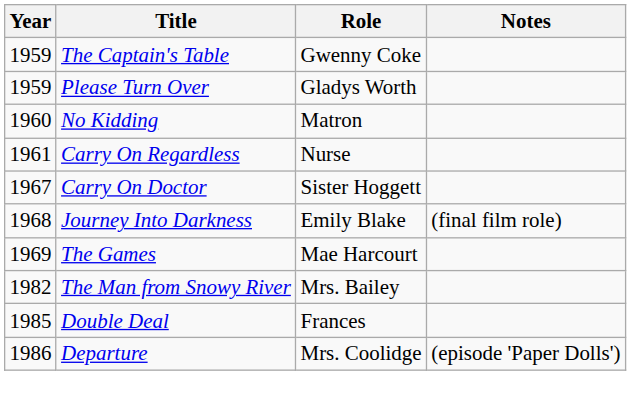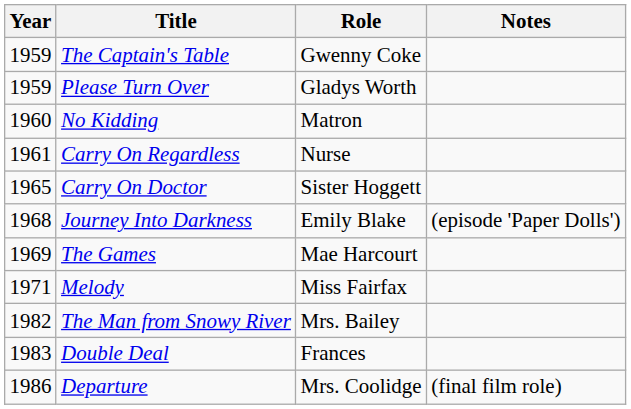Carry On Doctor | Year: 1967 -> 1965
Journey Into Darkness | Notes: (final film role) -> (episode 'Paper Dolls')
+ row: 1971 | Melody | Miss Fairfax
Double Deal | Year: 1985 -> 1983
Departure | Notes: (episode 'Paper Dolls') -> (final film role)
